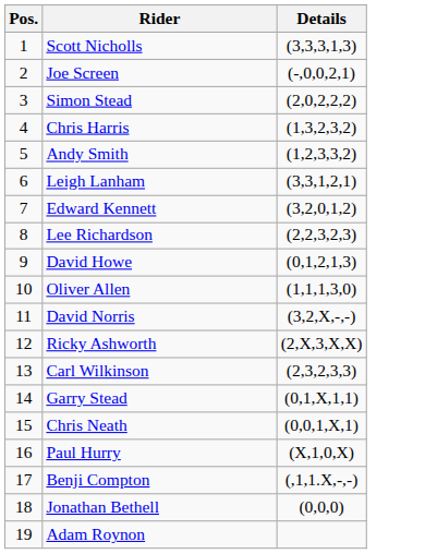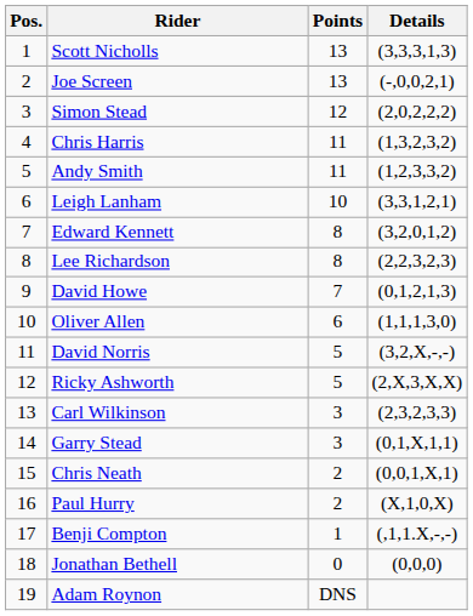+ column: Points | 13 | 13 | 12 | 11 | 11 | 10 | 8 | 8 | 7 | 6 | 5 | 5 | 3 | 3 | 2 | 2 | 1 | 0 | DNS
